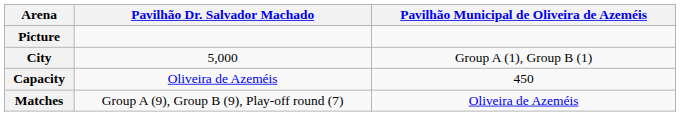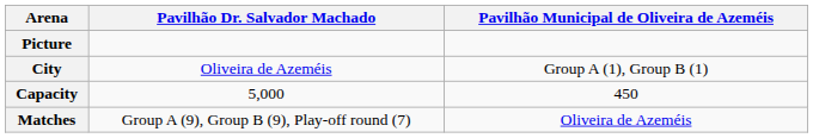City | Pavilhão Dr. Salvador Machado: 5,000 -> Oliveira de Azeméis
Capacity | Pavilhão Dr. Salvador Machado: Oliveira de Azeméis -> 5,000
